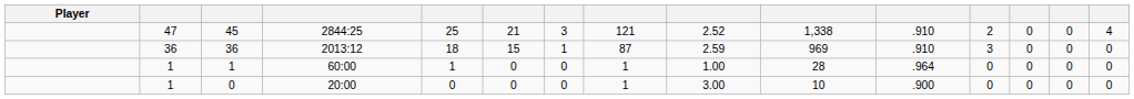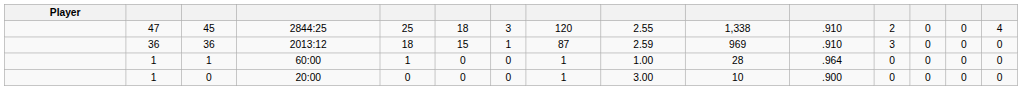45 | column 6: 21 -> 18
45 | column 8: 121 -> 120
45 | column 9: 2.52 -> 2.55
